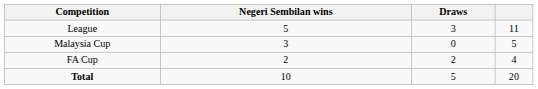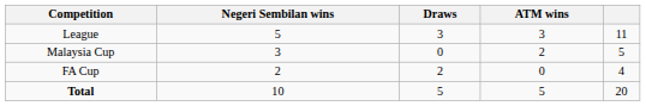+ column: ATM wins | 3 | 2 | 0 | 5
